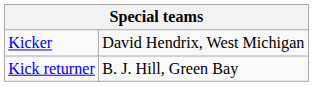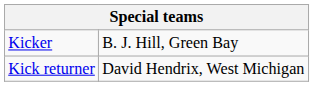Kicker | column 2: David Hendrix, West Michigan -> B. J. Hill, Green Bay
Kick returner | column 2: B. J. Hill, Green Bay -> David Hendrix, West Michigan
